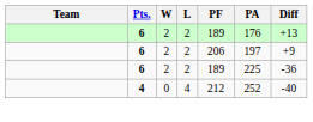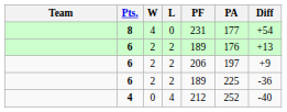+ row: 8 | 4 | 0 | 231 | 177 | +54
